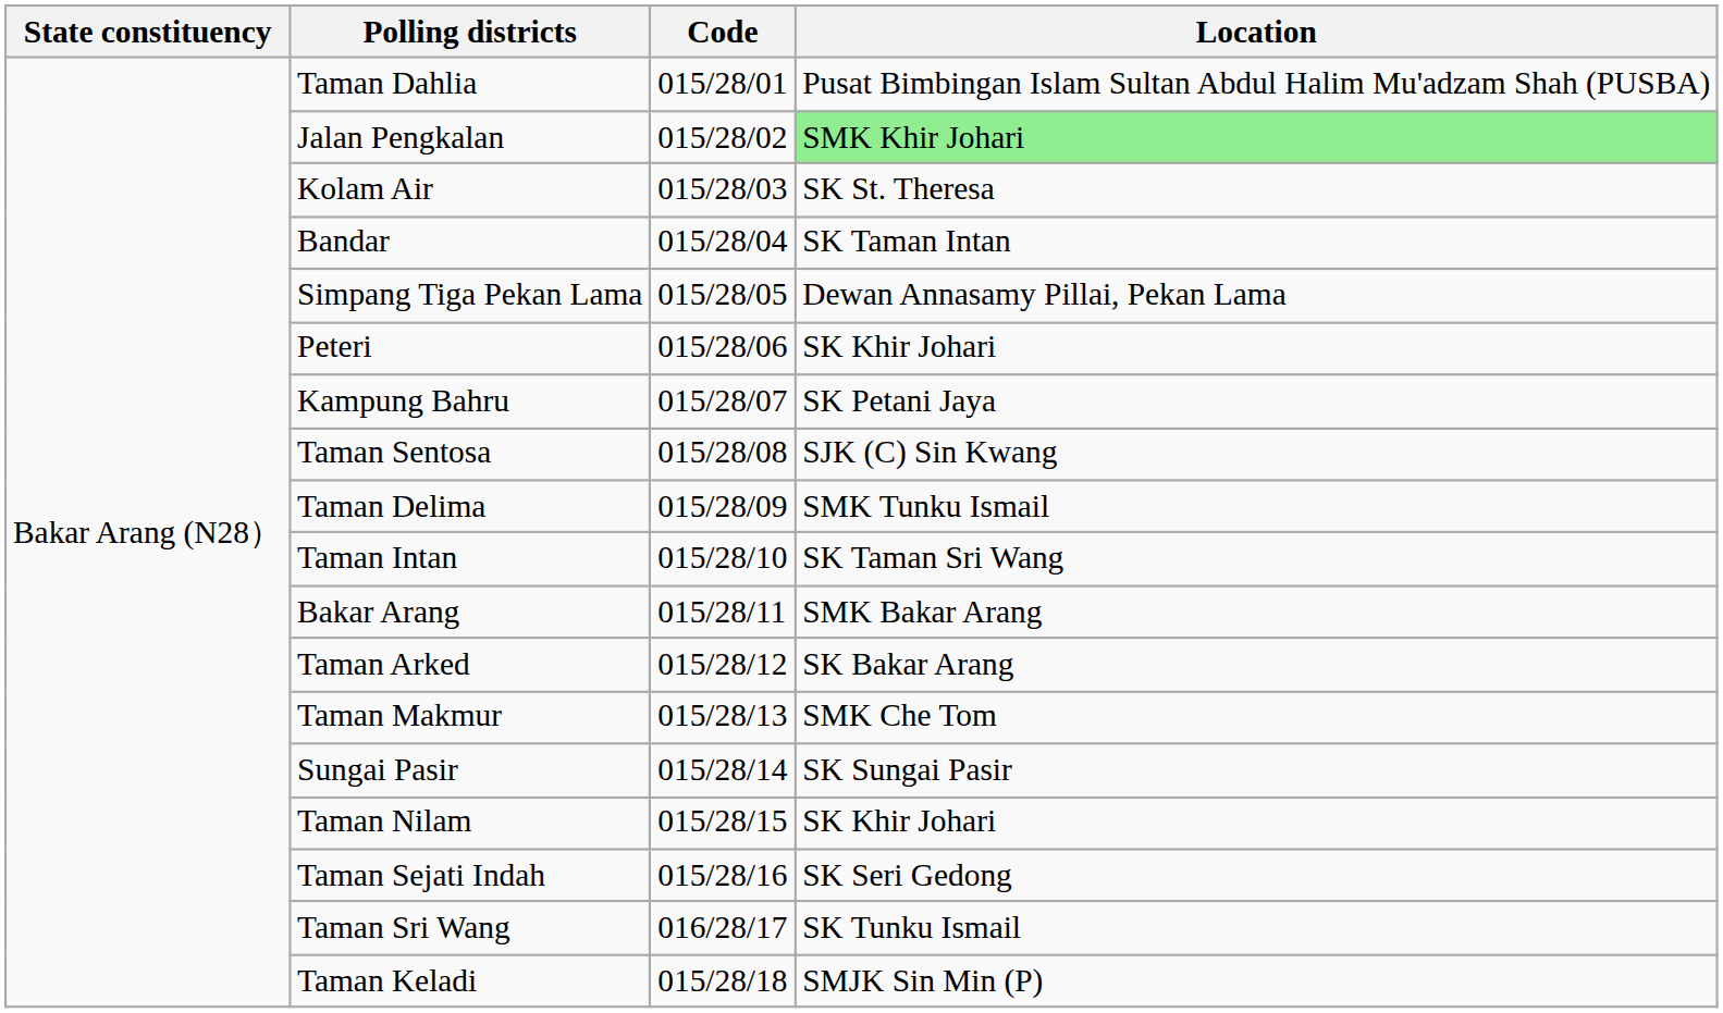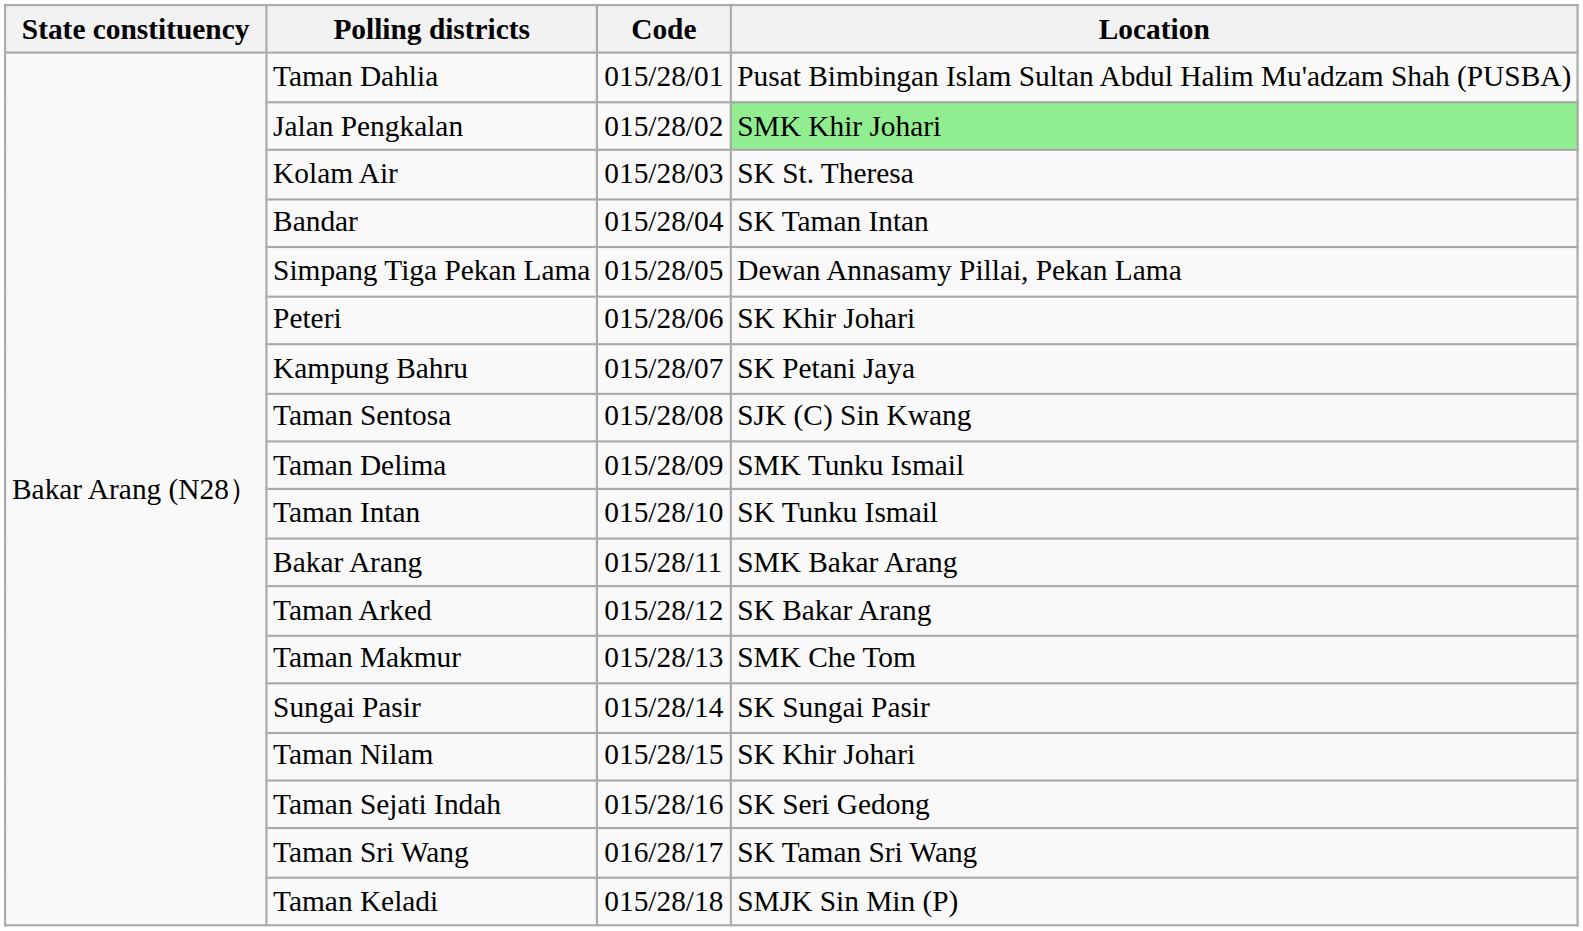Taman Intan | Location: SK Taman Sri Wang -> SK Tunku Ismail
Taman Sri Wang | Location: SK Tunku Ismail -> SK Taman Sri Wang
